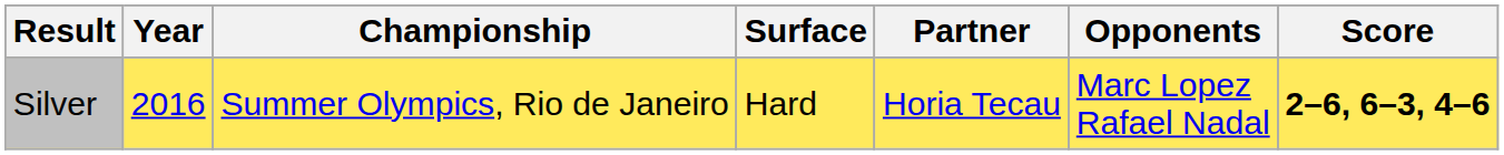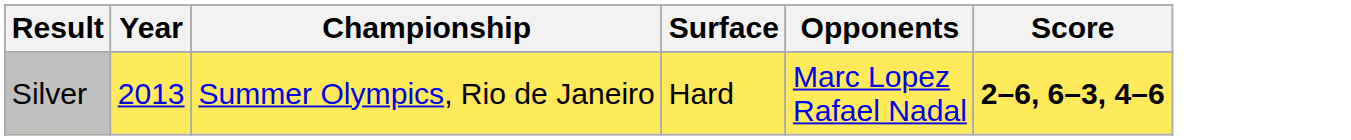- column: Partner | Horia Tecau
Silver | Year: 2016 -> 2013
